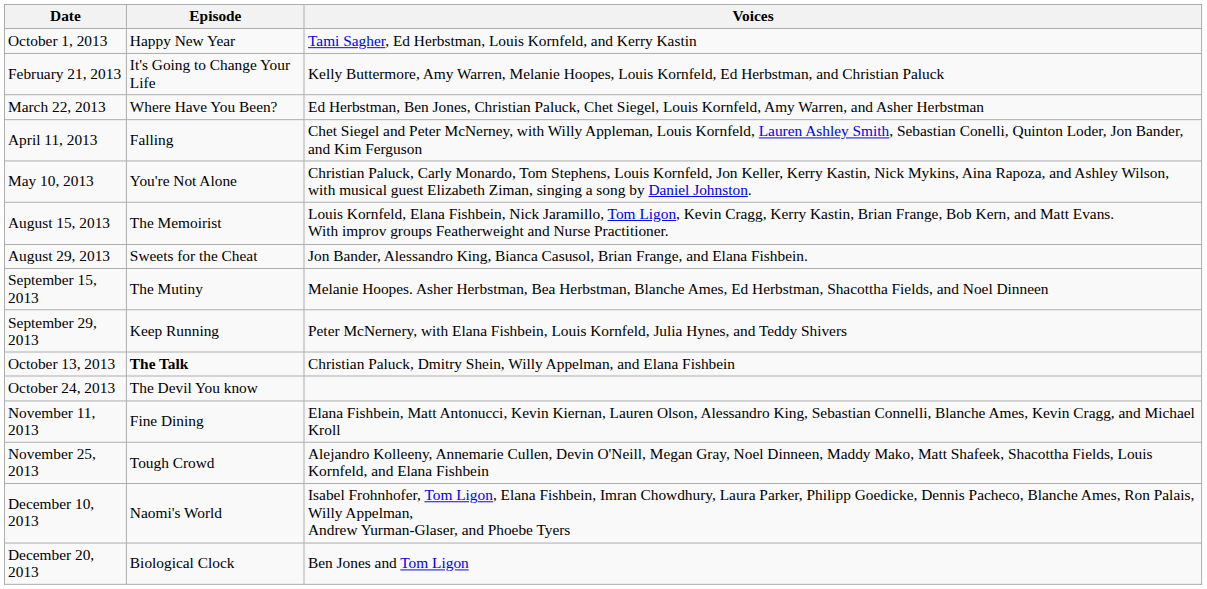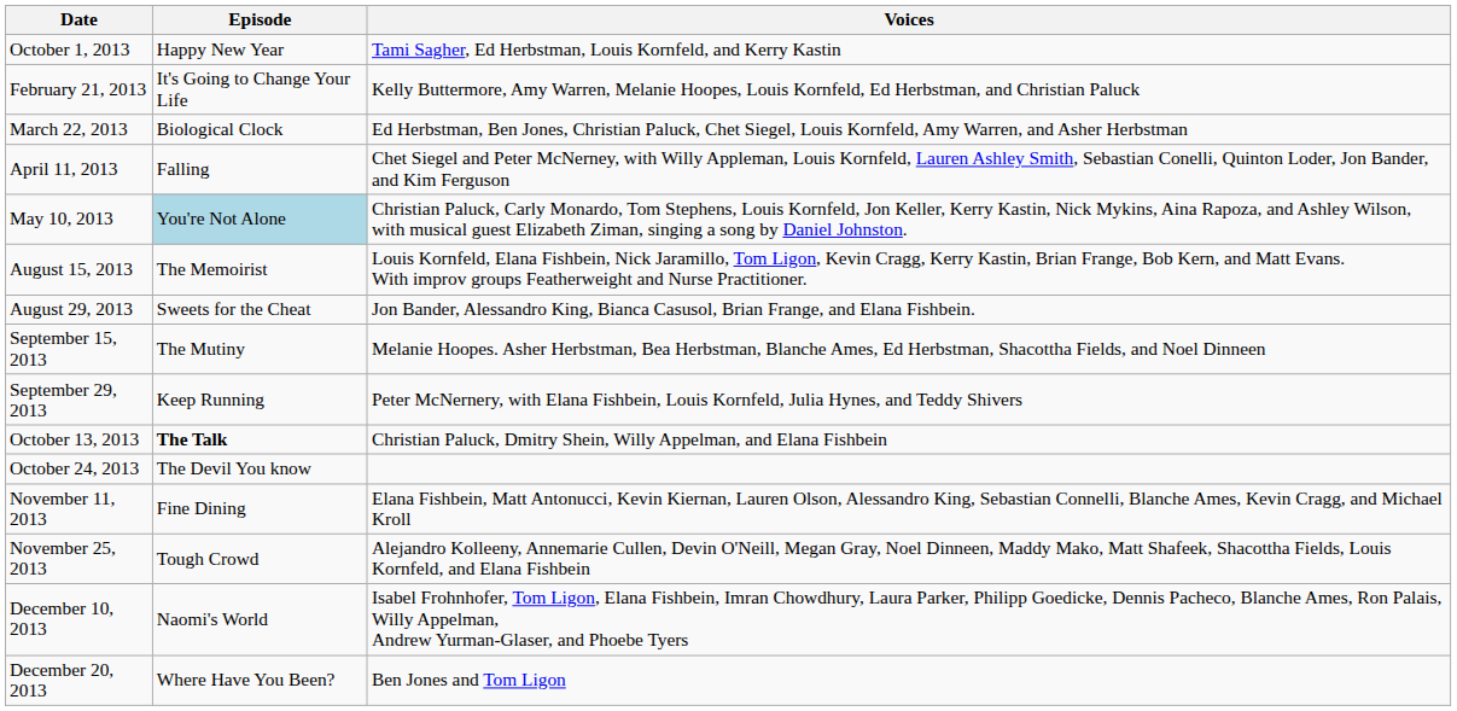March 22, 2013 | Episode: Where Have You Been? -> Biological Clock
May 10, 2013 | Episode: no background -> lightblue background
December 20, 2013 | Episode: Biological Clock -> Where Have You Been?
